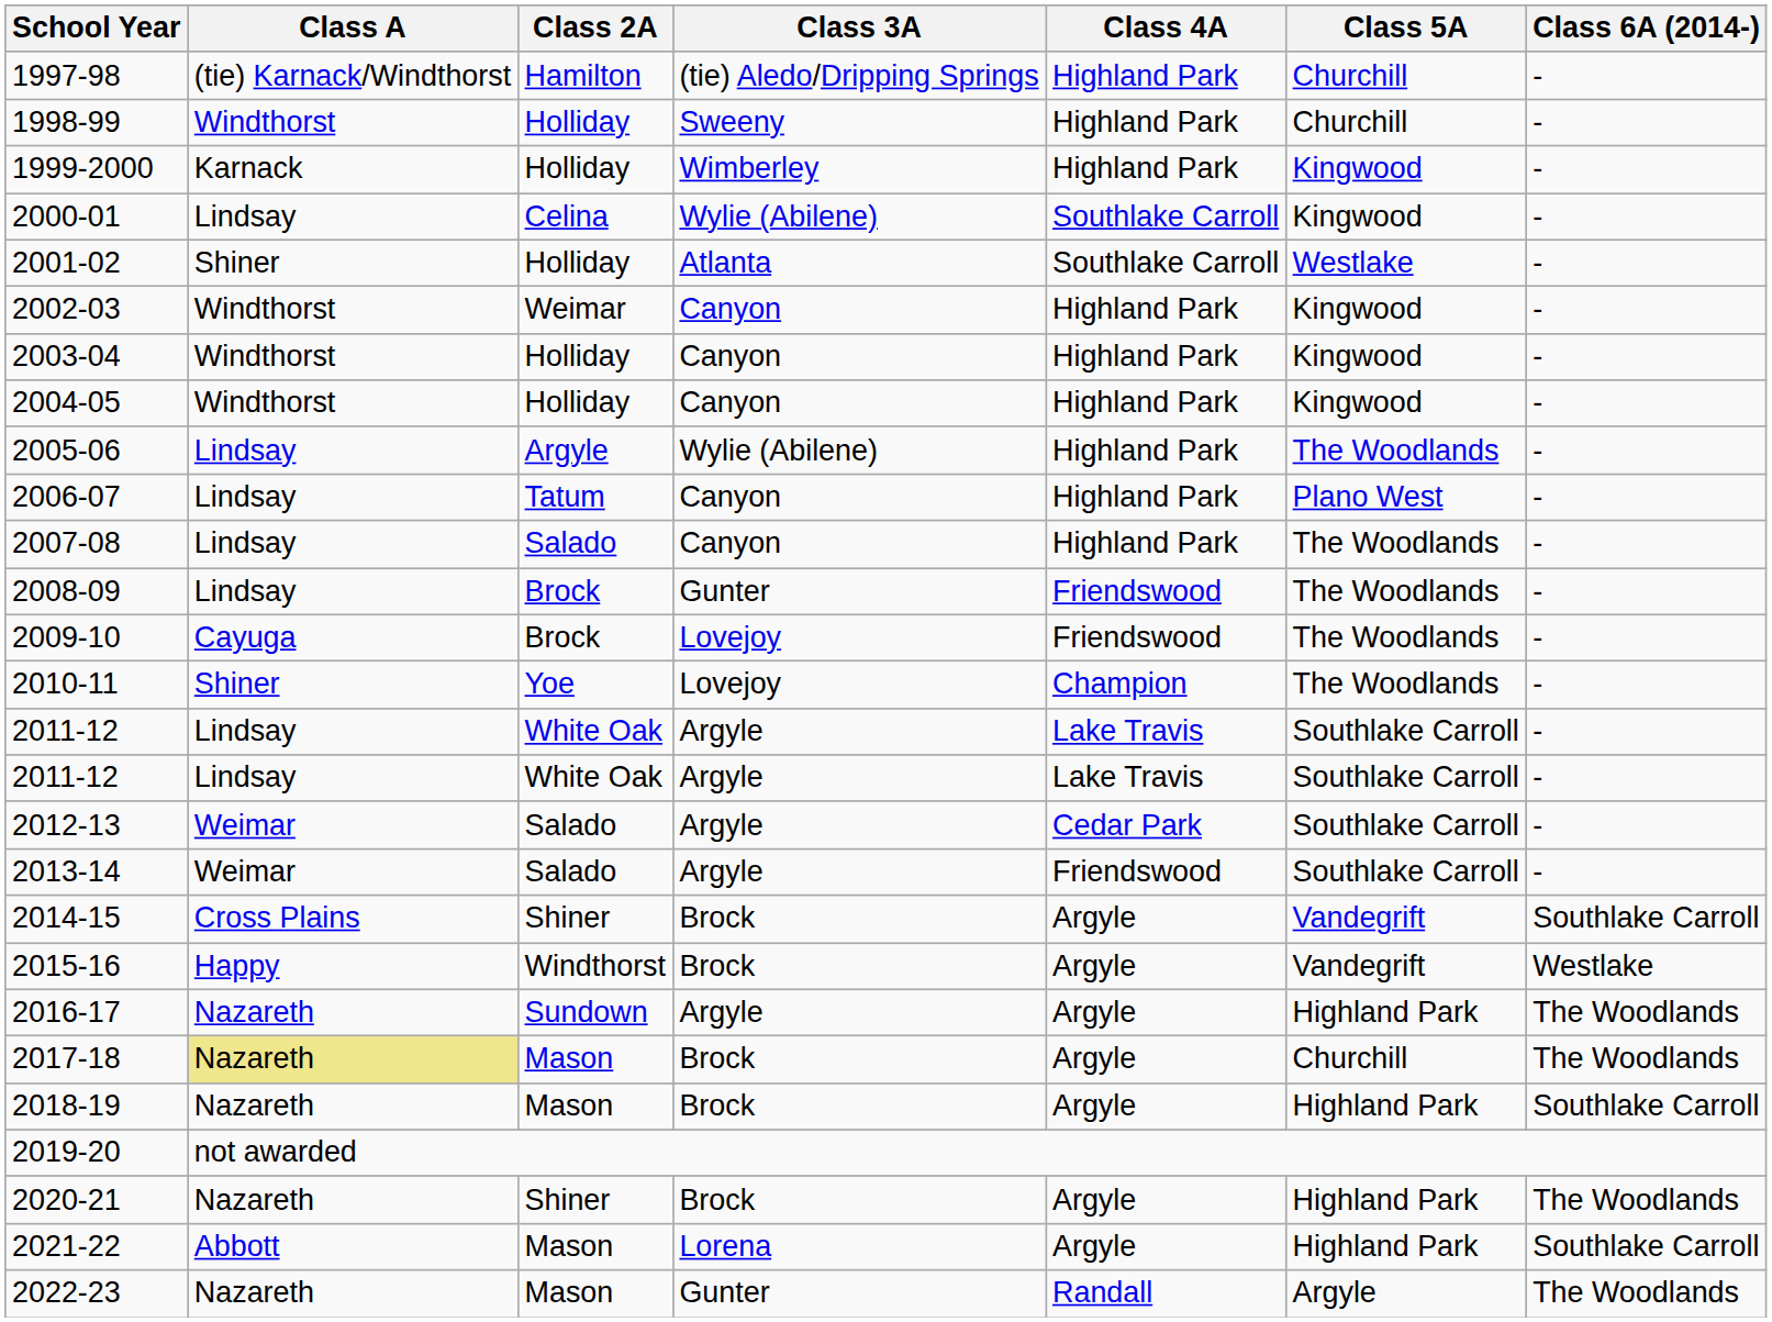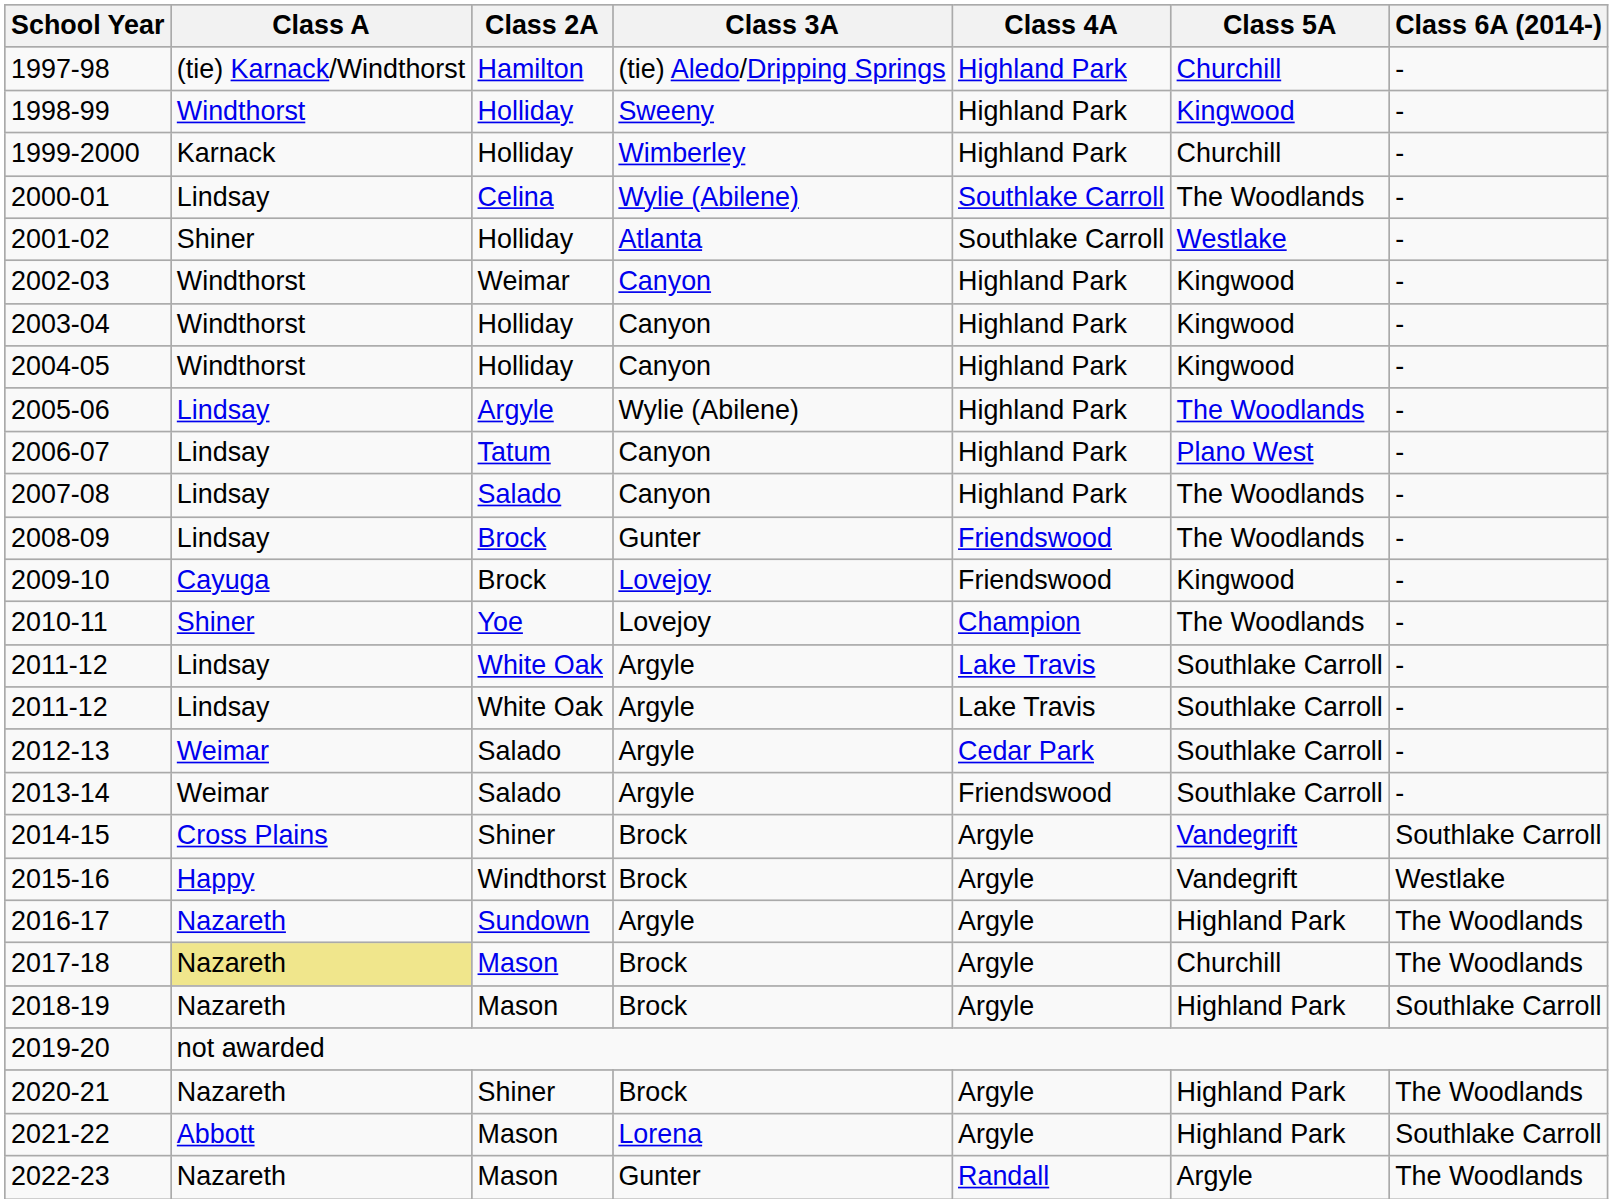1998-99 | Class 5A: Churchill -> Kingwood
1999-2000 | Class 5A: Kingwood -> Churchill
2000-01 | Class 5A: Kingwood -> The Woodlands
2009-10 | Class 5A: The Woodlands -> Kingwood
